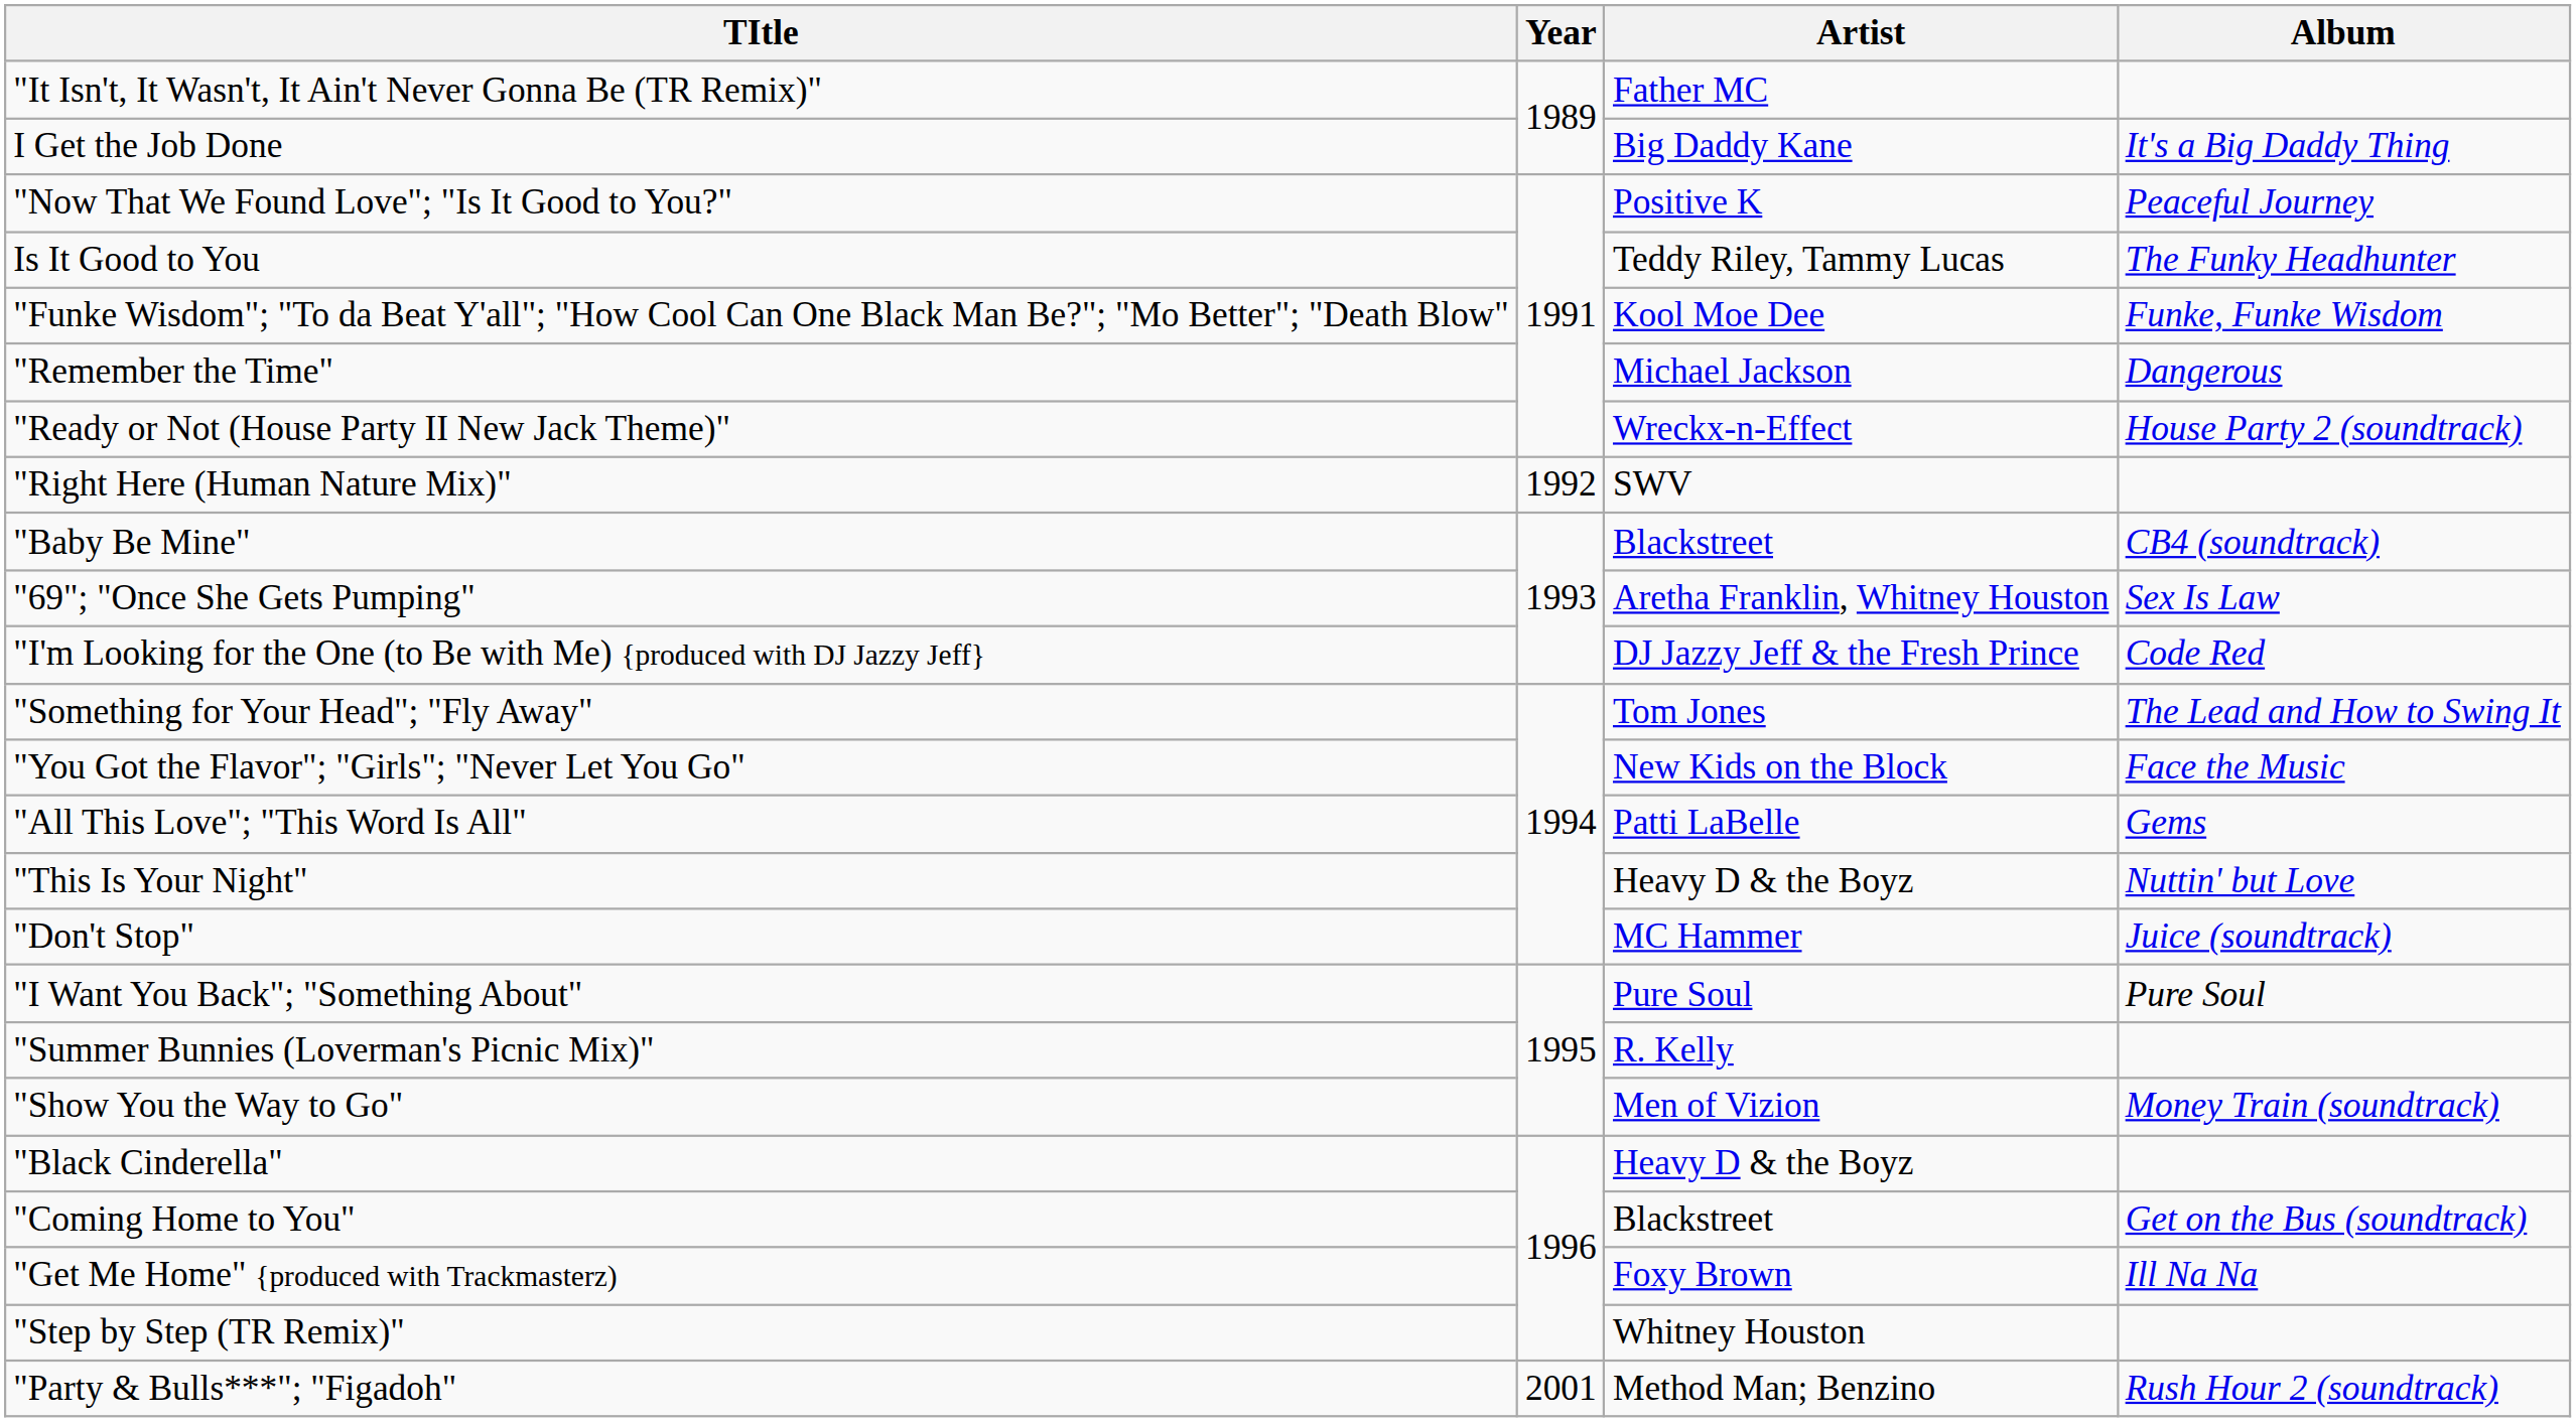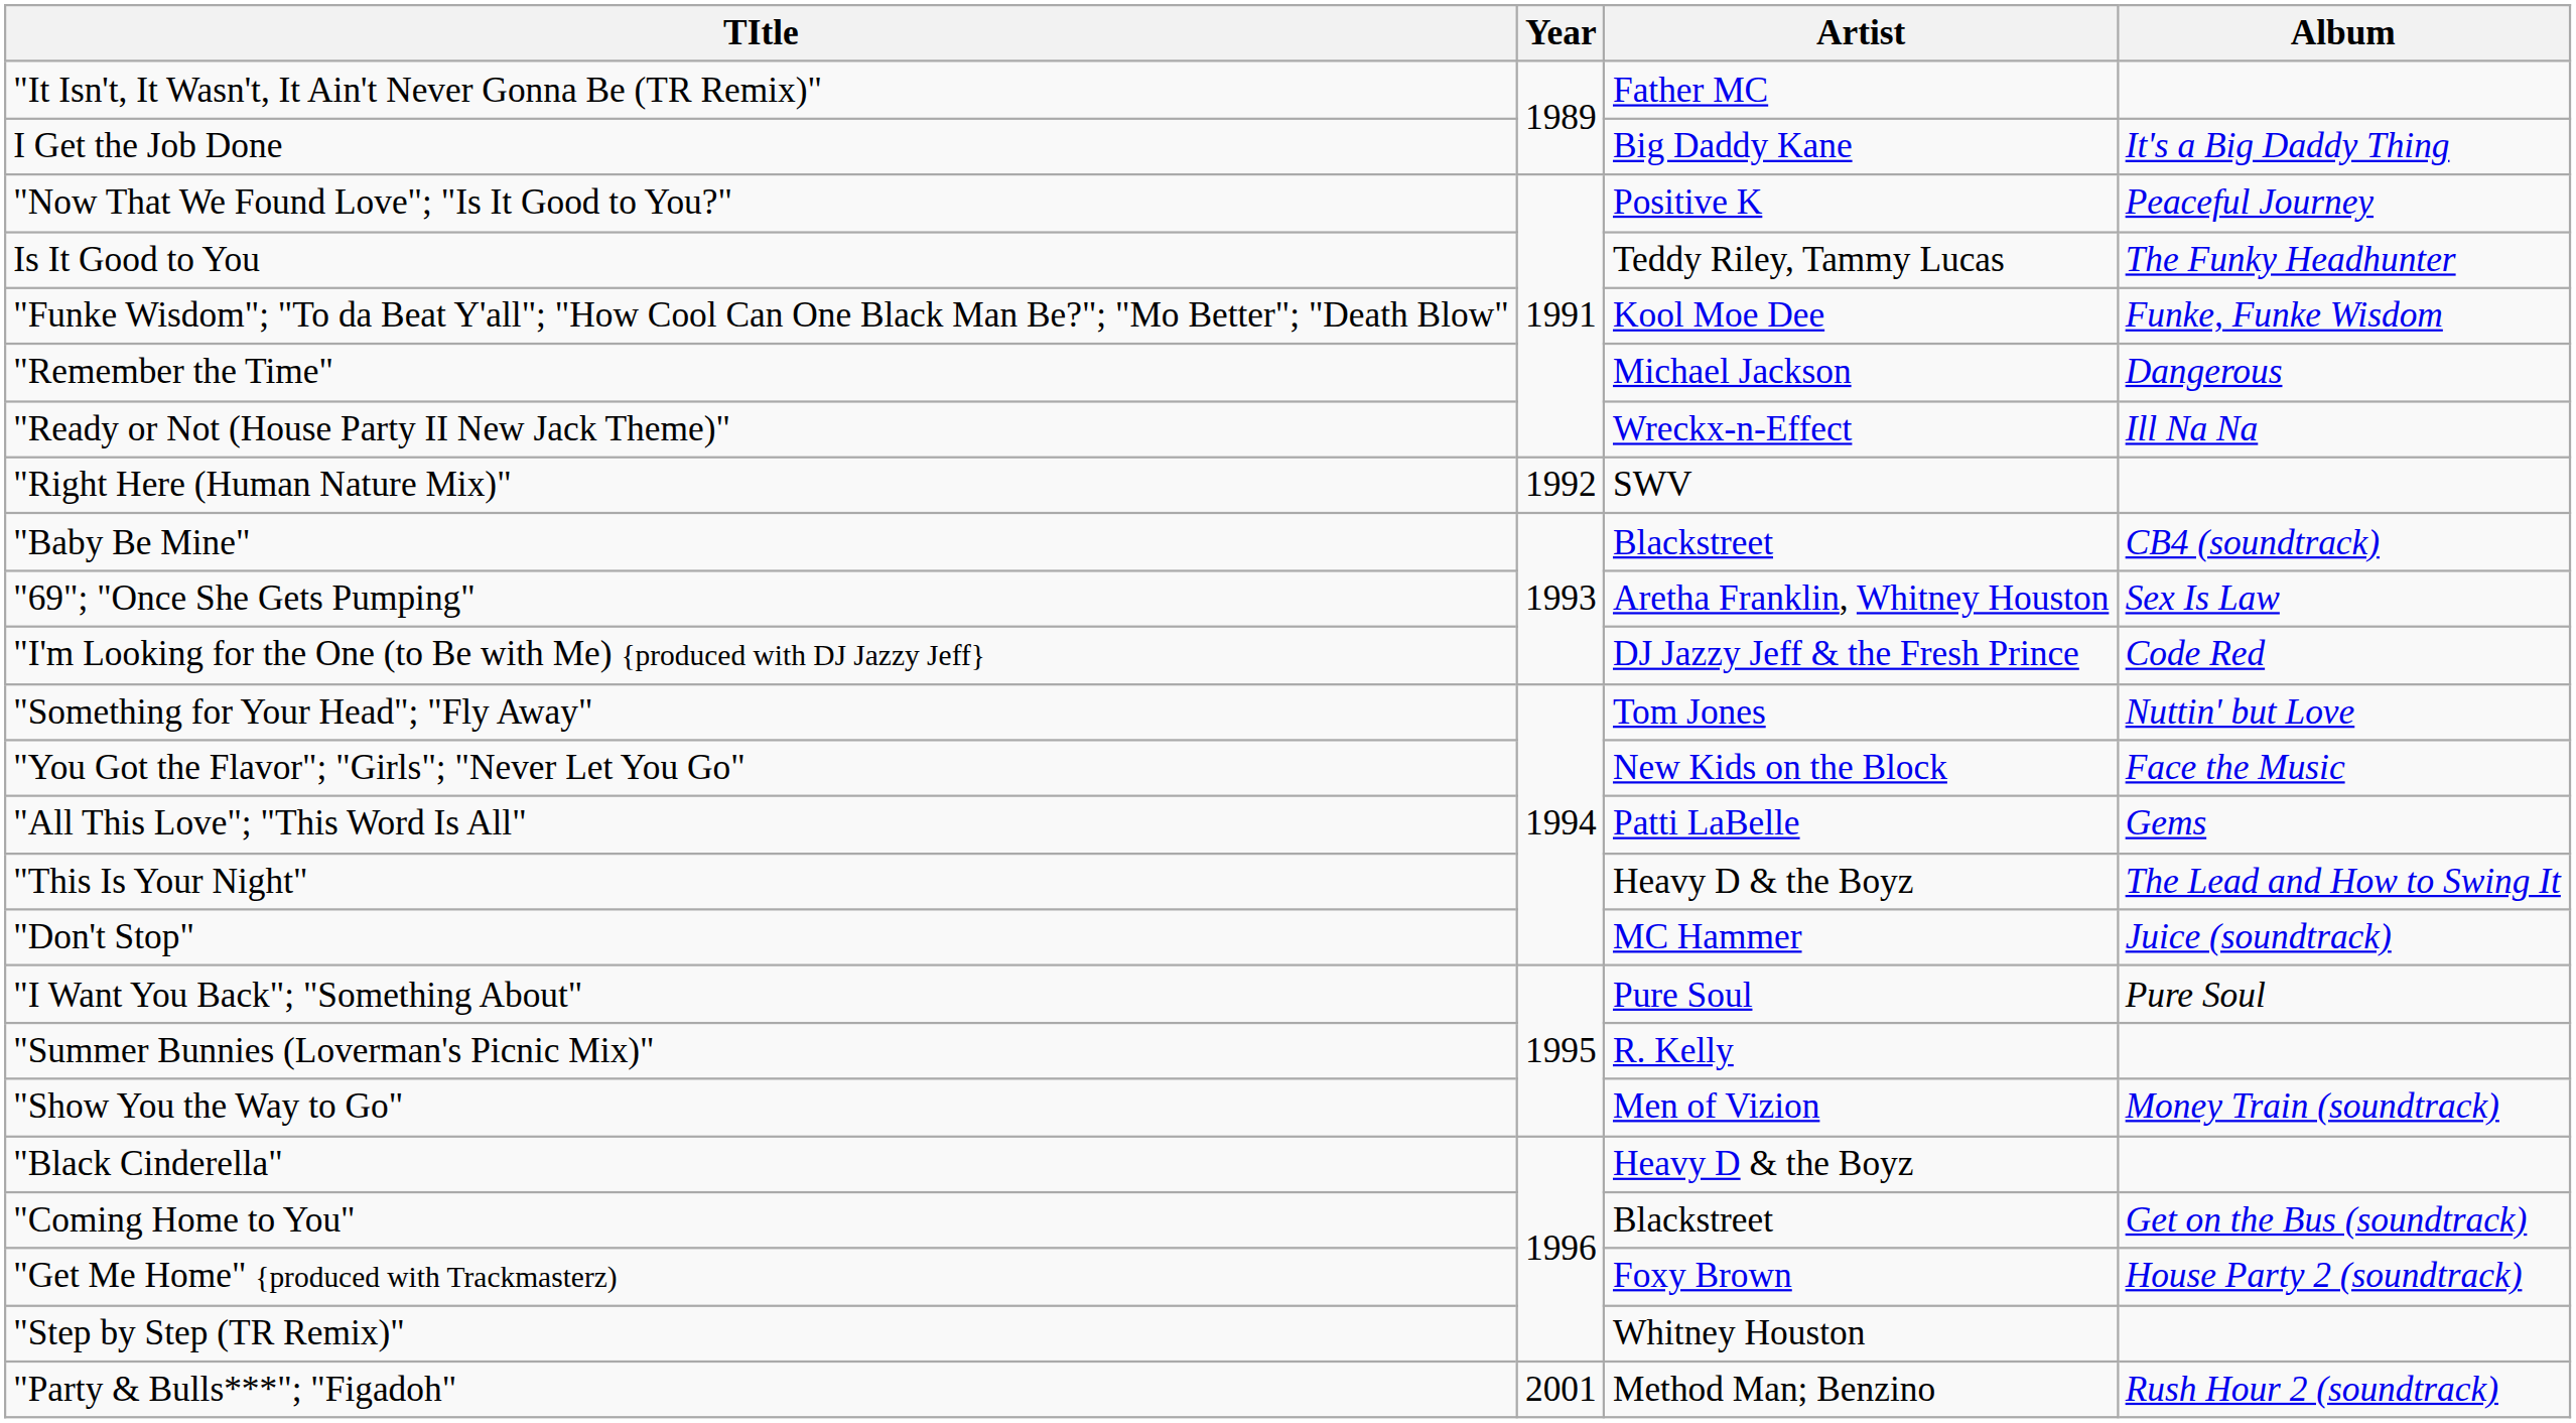"Ready or Not (House Party II New Jack Theme)" | Album: House Party 2 (soundtrack) -> Ill Na Na
"Something for Your Head"; "Fly Away" | Album: The Lead and How to Swing It -> Nuttin' but Love
"This Is Your Night" | Album: Nuttin' but Love -> The Lead and How to Swing It
"Get Me Home" {produced with Trackmasterz) | Album: Ill Na Na -> House Party 2 (soundtrack)
